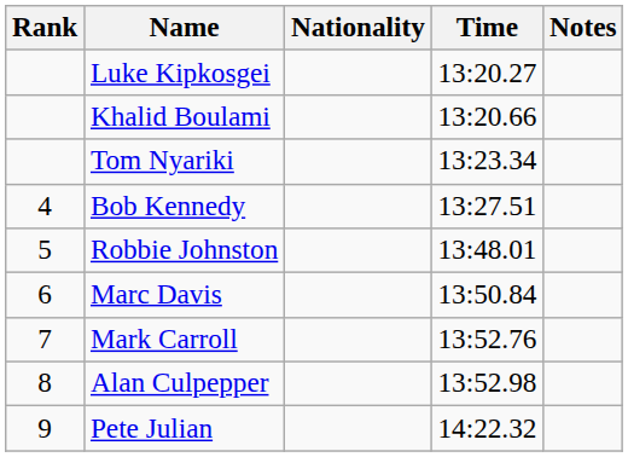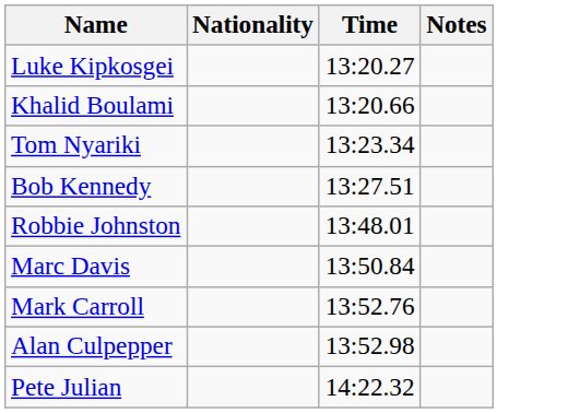- column: Rank | 4 | 5 | 6 | 7 | 8 | 9
